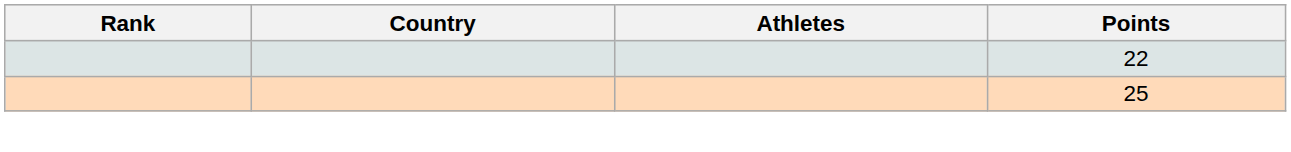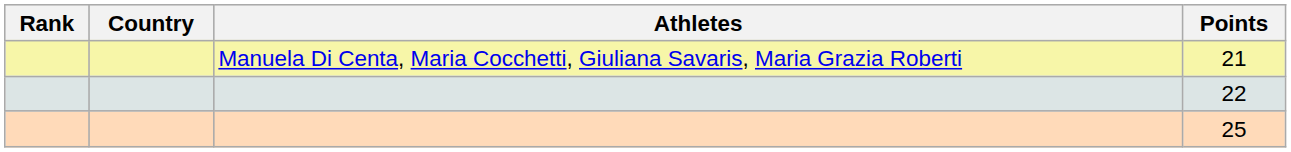+ row: Manuela Di Centa, Maria Cocchetti, Giuliana Savaris, Maria Grazia Roberti | 21
